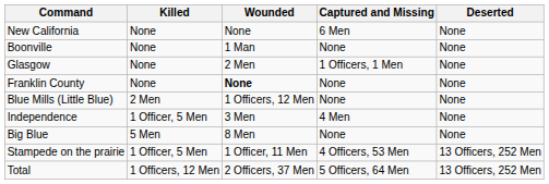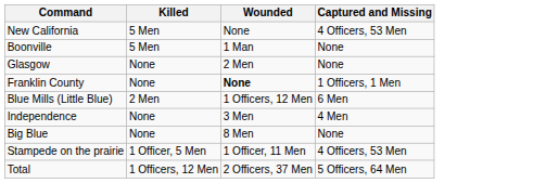- column: Deserted | None | None | None | None | None | None | None | 13 Officers, 252 Men | 13 Officers, 252 Men
New California | Killed: None -> 5 Men
New California | Captured and Missing: 6 Men -> 4 Officers, 53 Men
Boonville | Killed: None -> 5 Men
Glasgow | Captured and Missing: 1 Officers, 1 Men -> None
Franklin County | Captured and Missing: None -> 1 Officers, 1 Men
Blue Mills (Little Blue) | Captured and Missing: None -> 6 Men
Independence | Killed: 1 Officer, 5 Men -> None
Big Blue | Killed: 5 Men -> None
